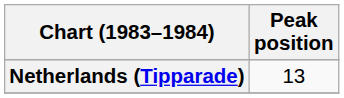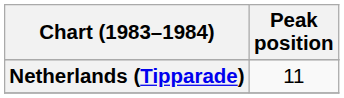Netherlands (Tipparade) | Peak position: 13 -> 11
